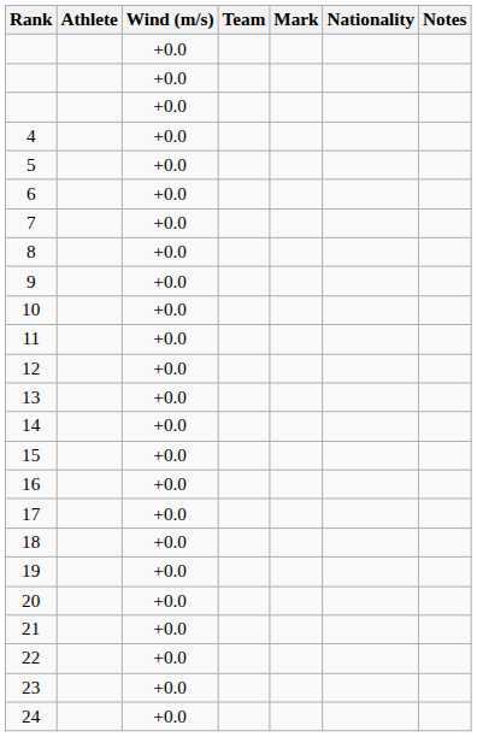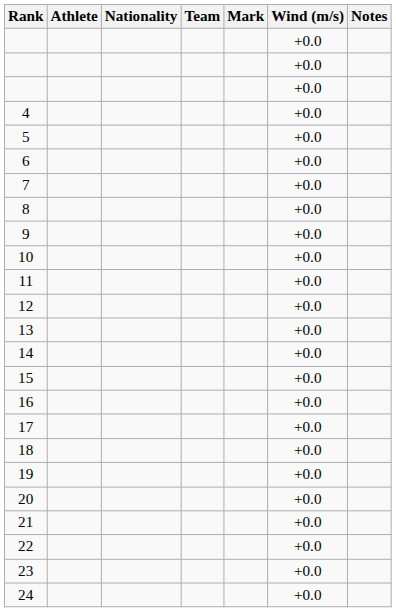columns swapped: Nationality <-> Wind (m/s)
